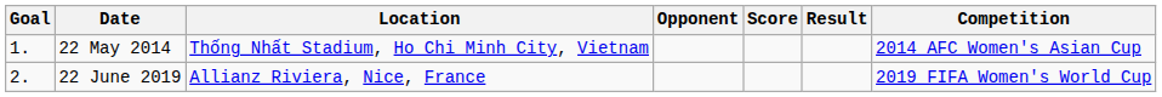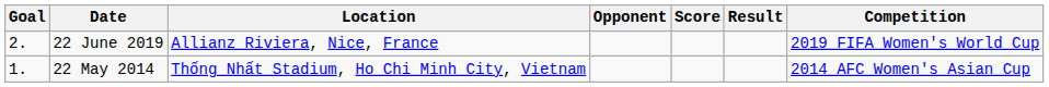rows swapped: 22 May 2014 <-> 22 June 2019
